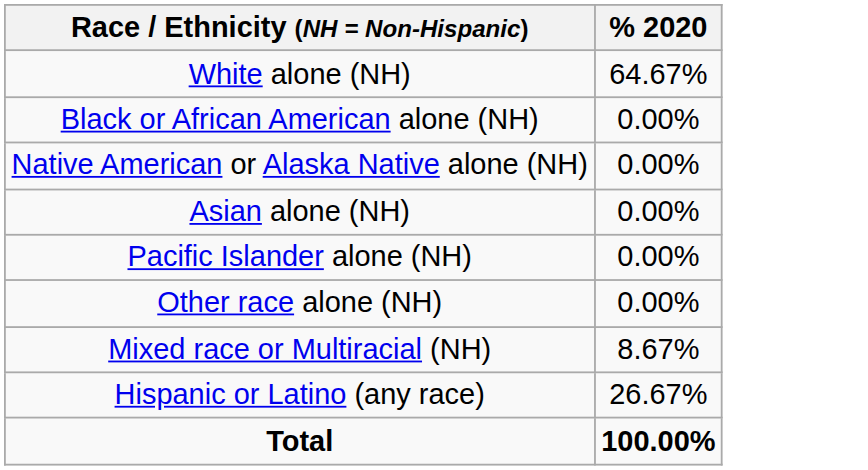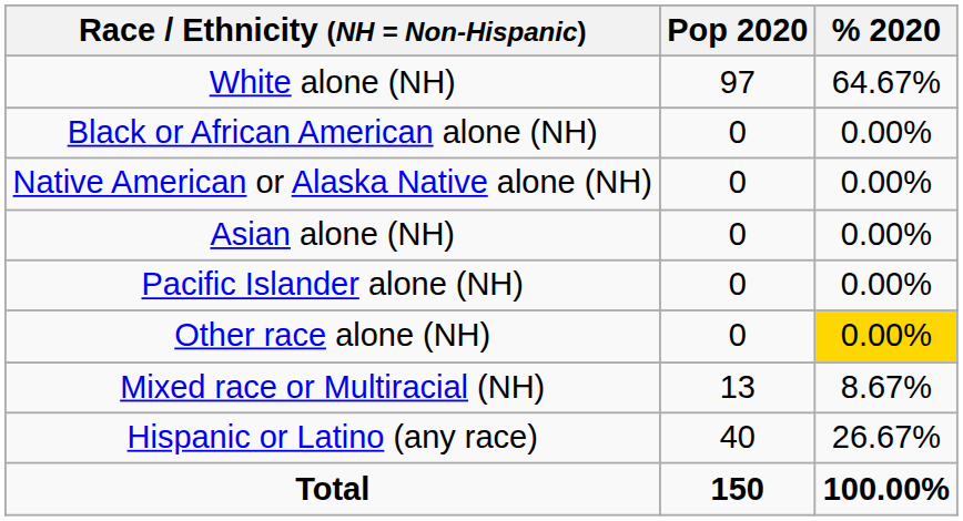+ column: Pop 2020 | 97 | 0 | 0 | 0 | 0 | 0 | 13 | 40 | 150
Other race alone (NH) | % 2020: no background -> gold background
